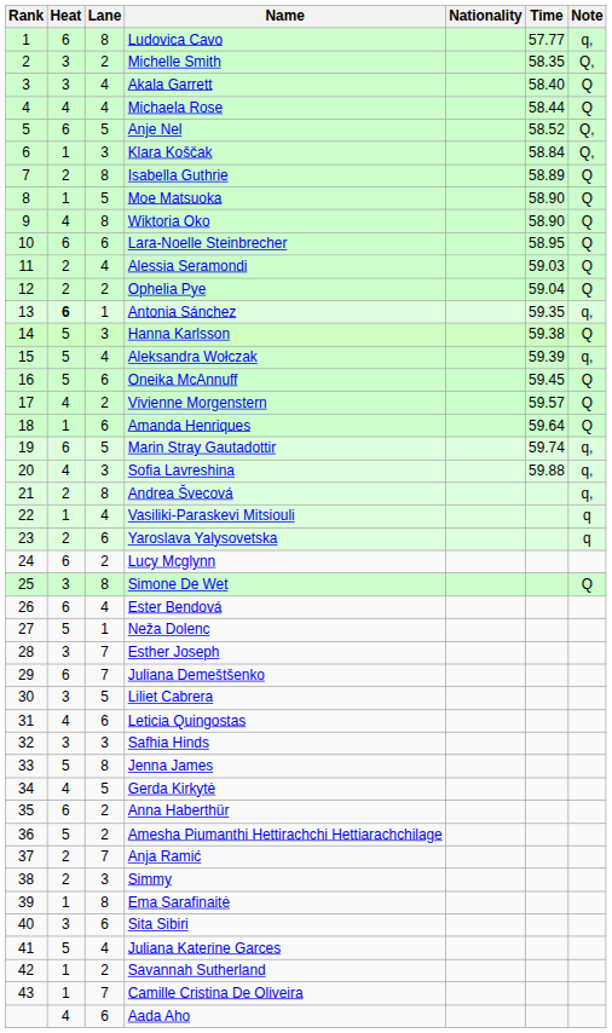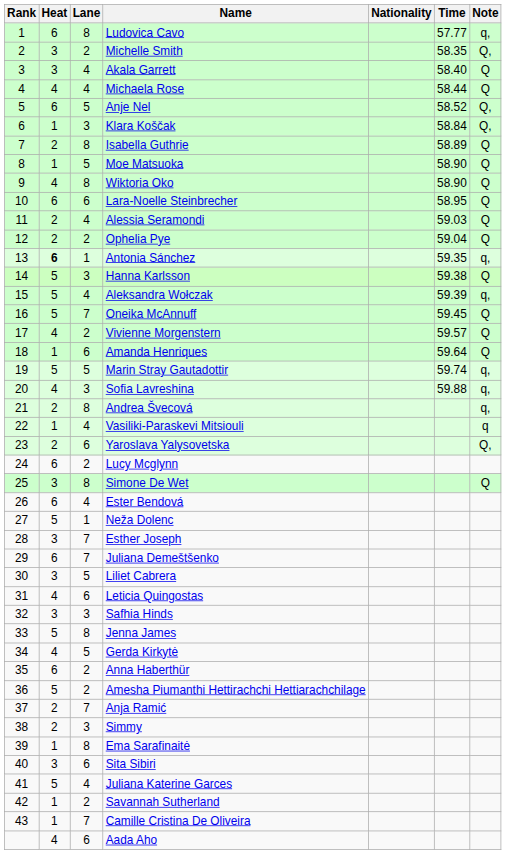Oneika McAnnuff | Lane: 6 -> 7
Marin Stray Gautadottir | Heat: 6 -> 5
Yaroslava Yalysovetska | Note: q -> Q,
